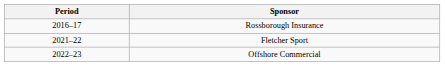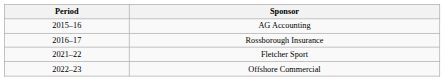+ row: 2015–16 | AG Accounting
